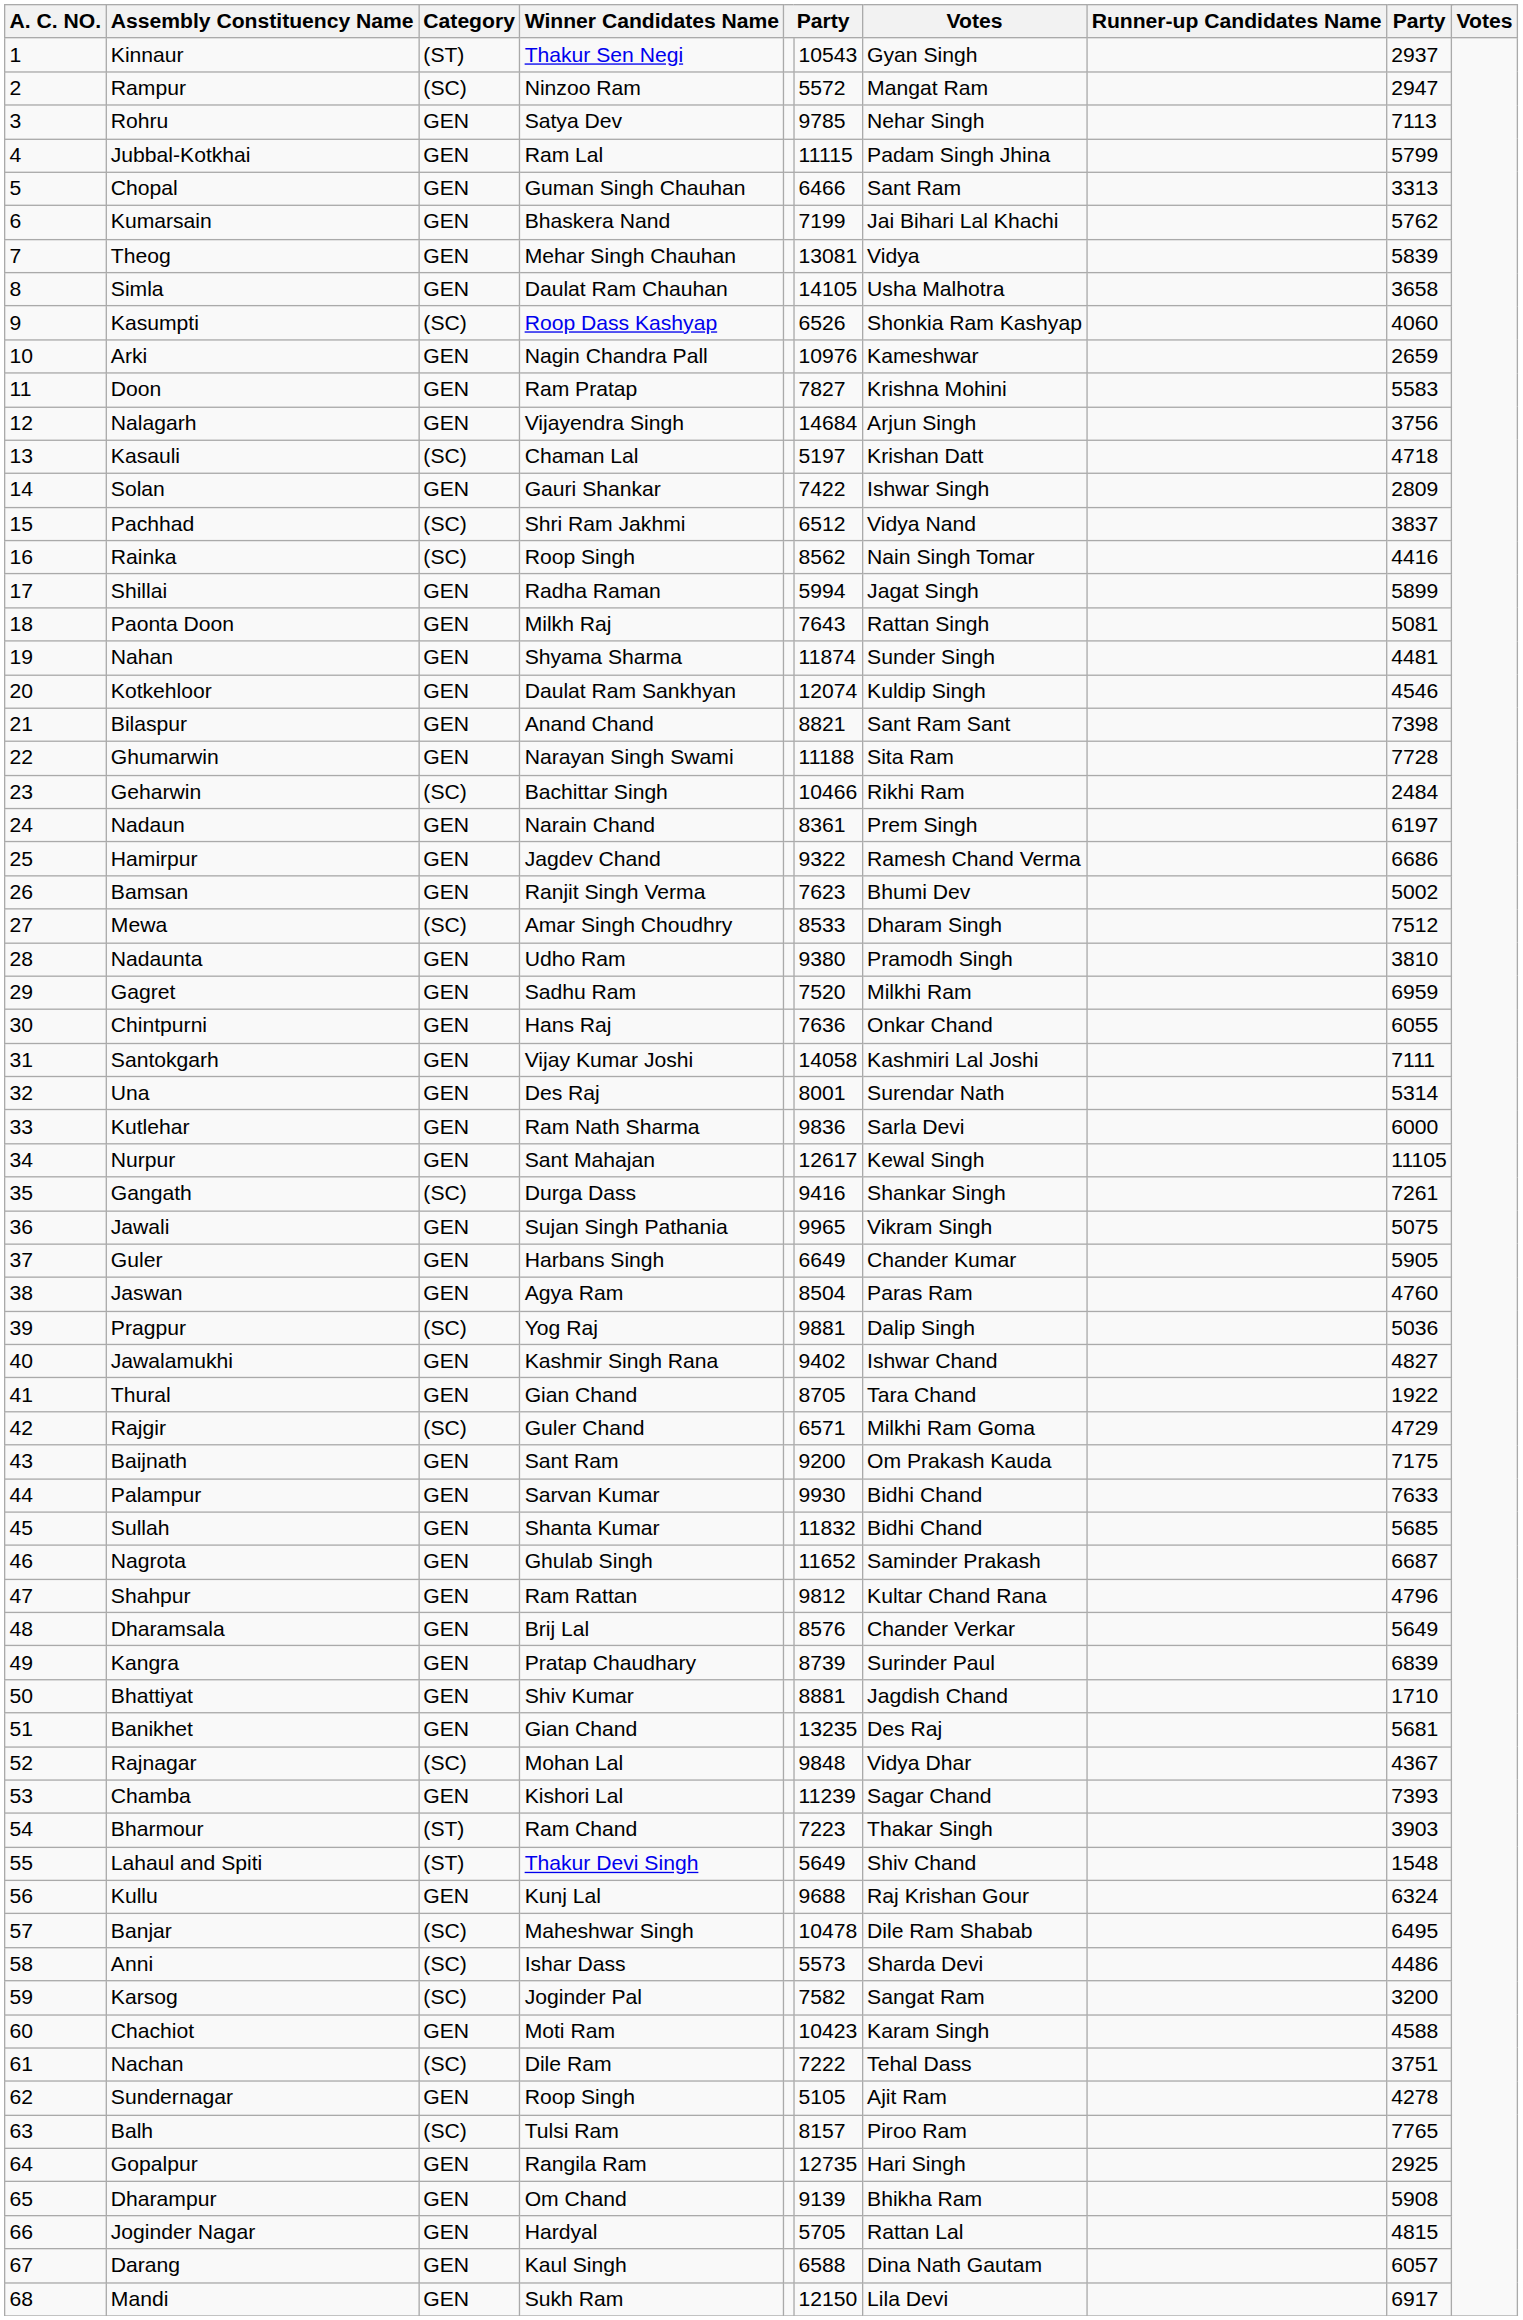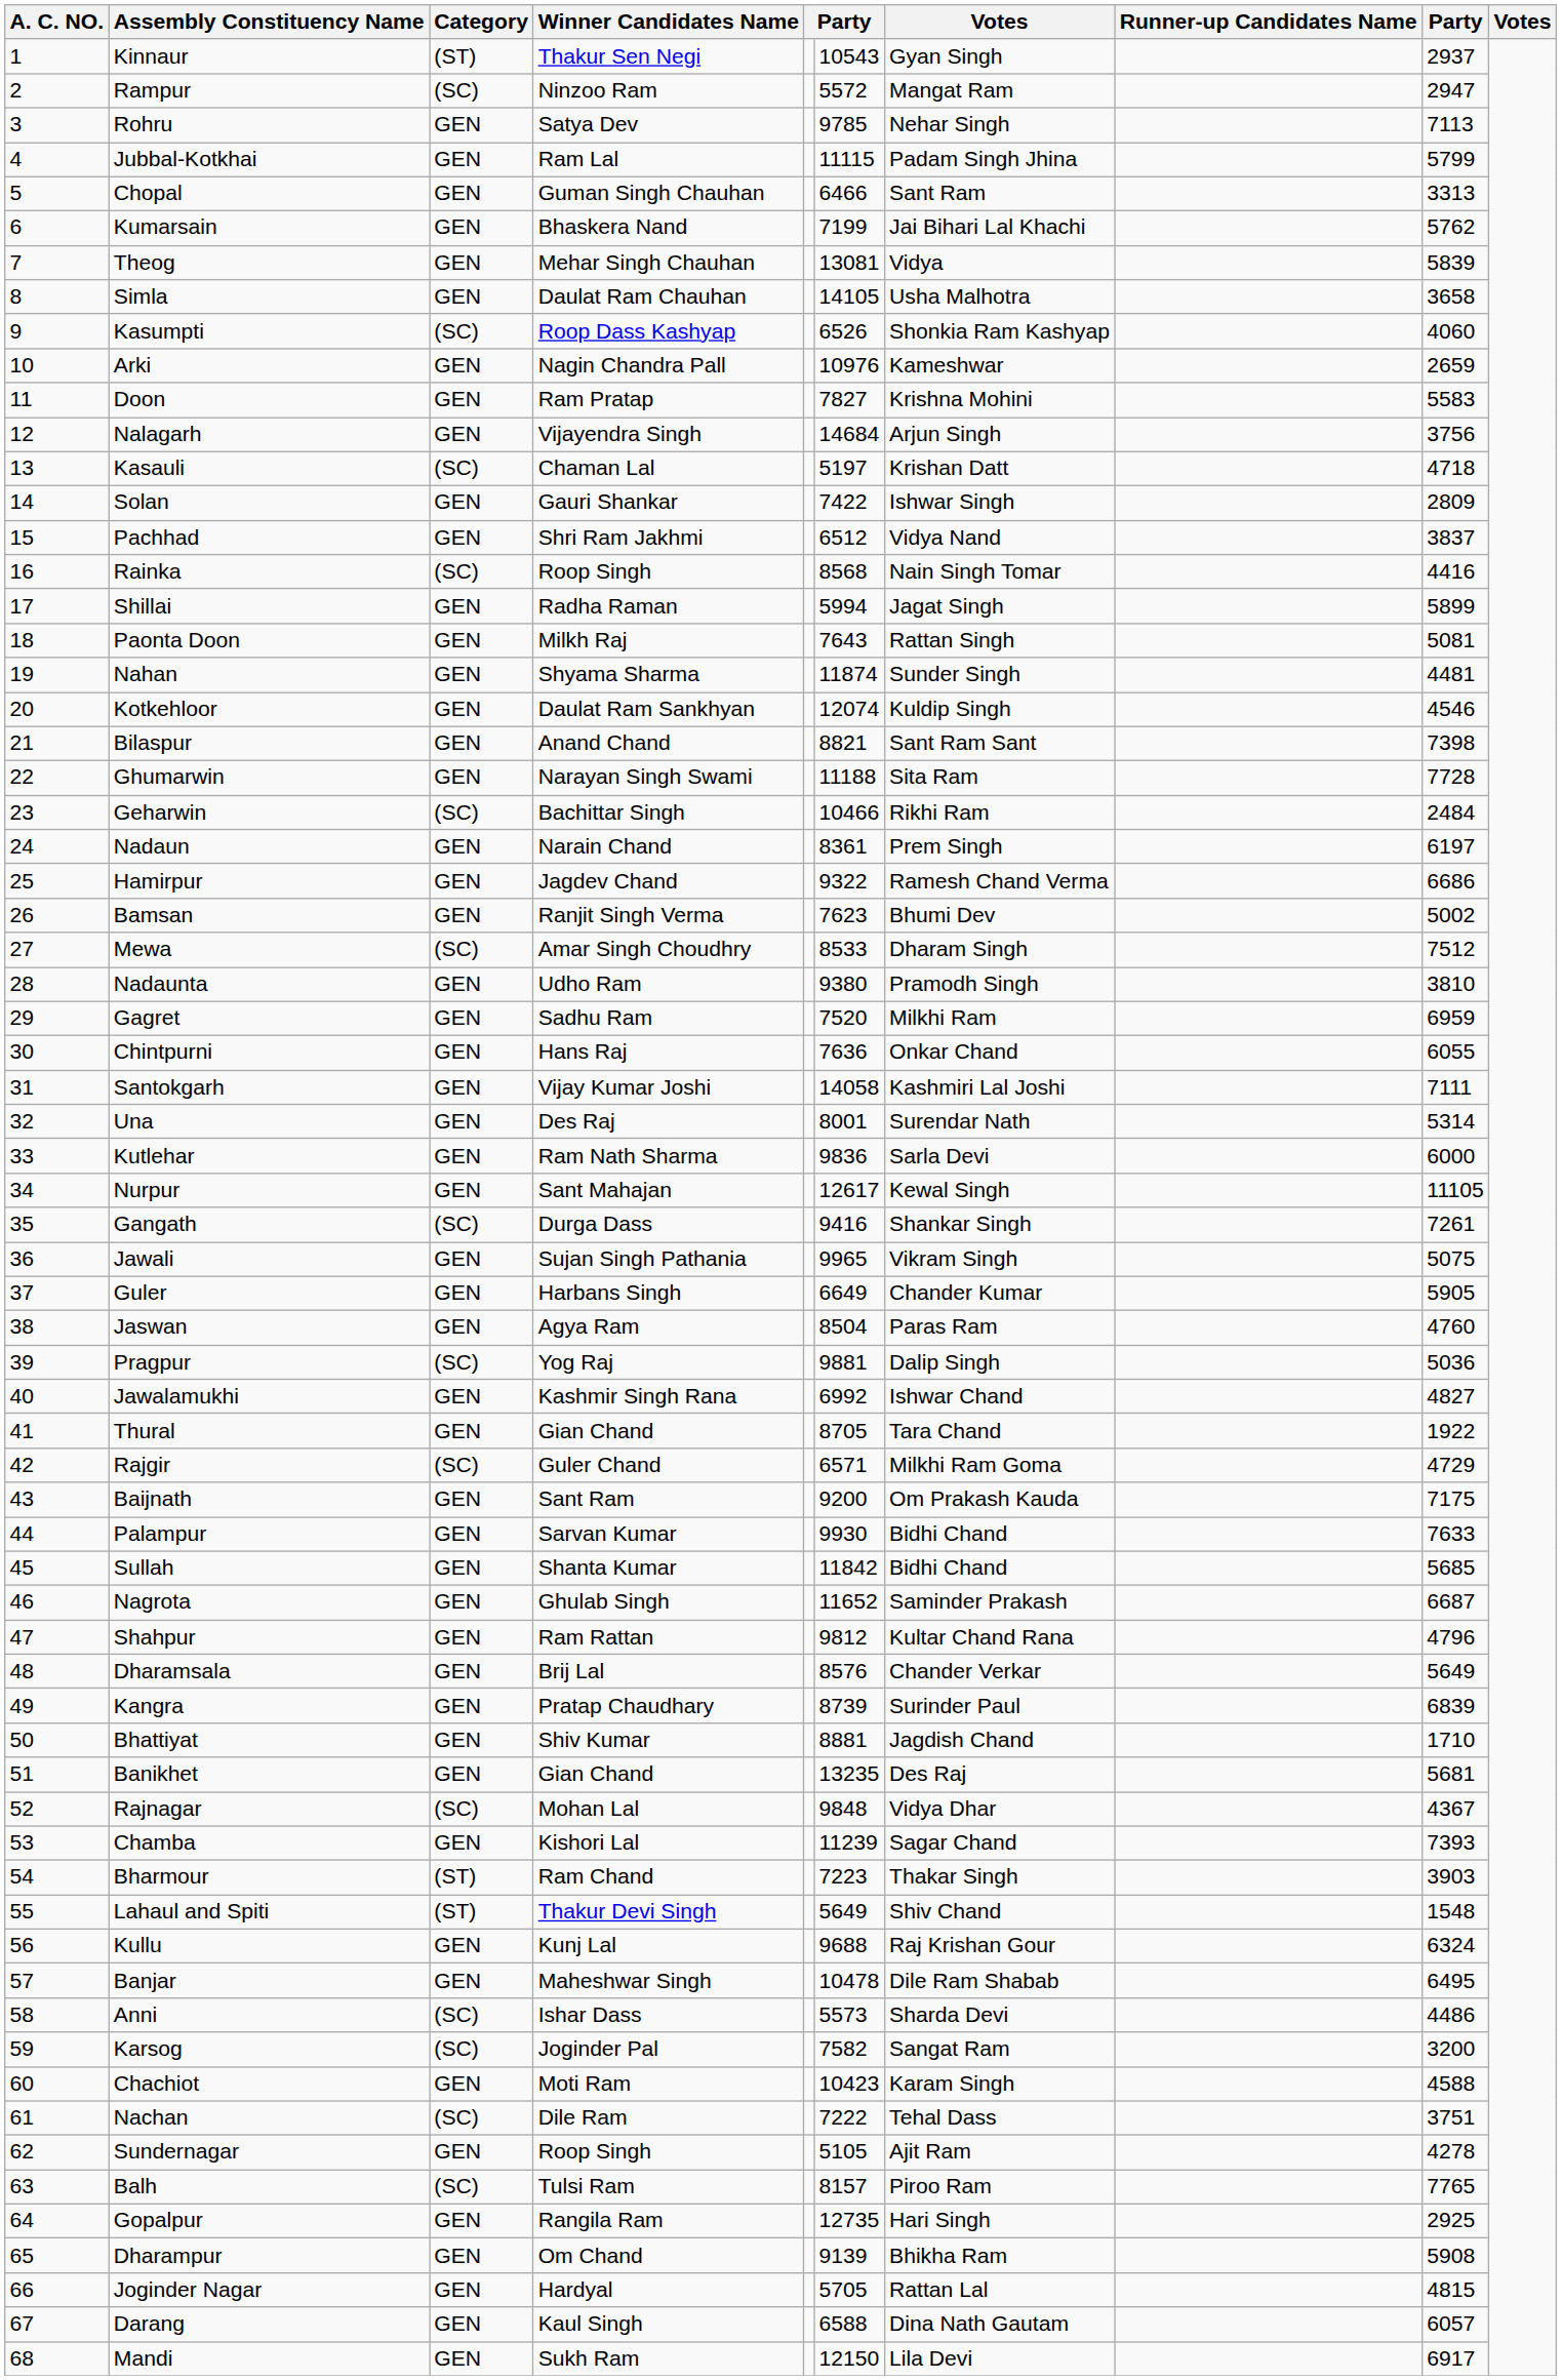Pachhad | Category: (SC) -> GEN
Rainka | column 6: 8562 -> 8568
Jawalamukhi | column 6: 9402 -> 6992
Sullah | column 6: 11832 -> 11842
Banjar | Category: (SC) -> GEN
